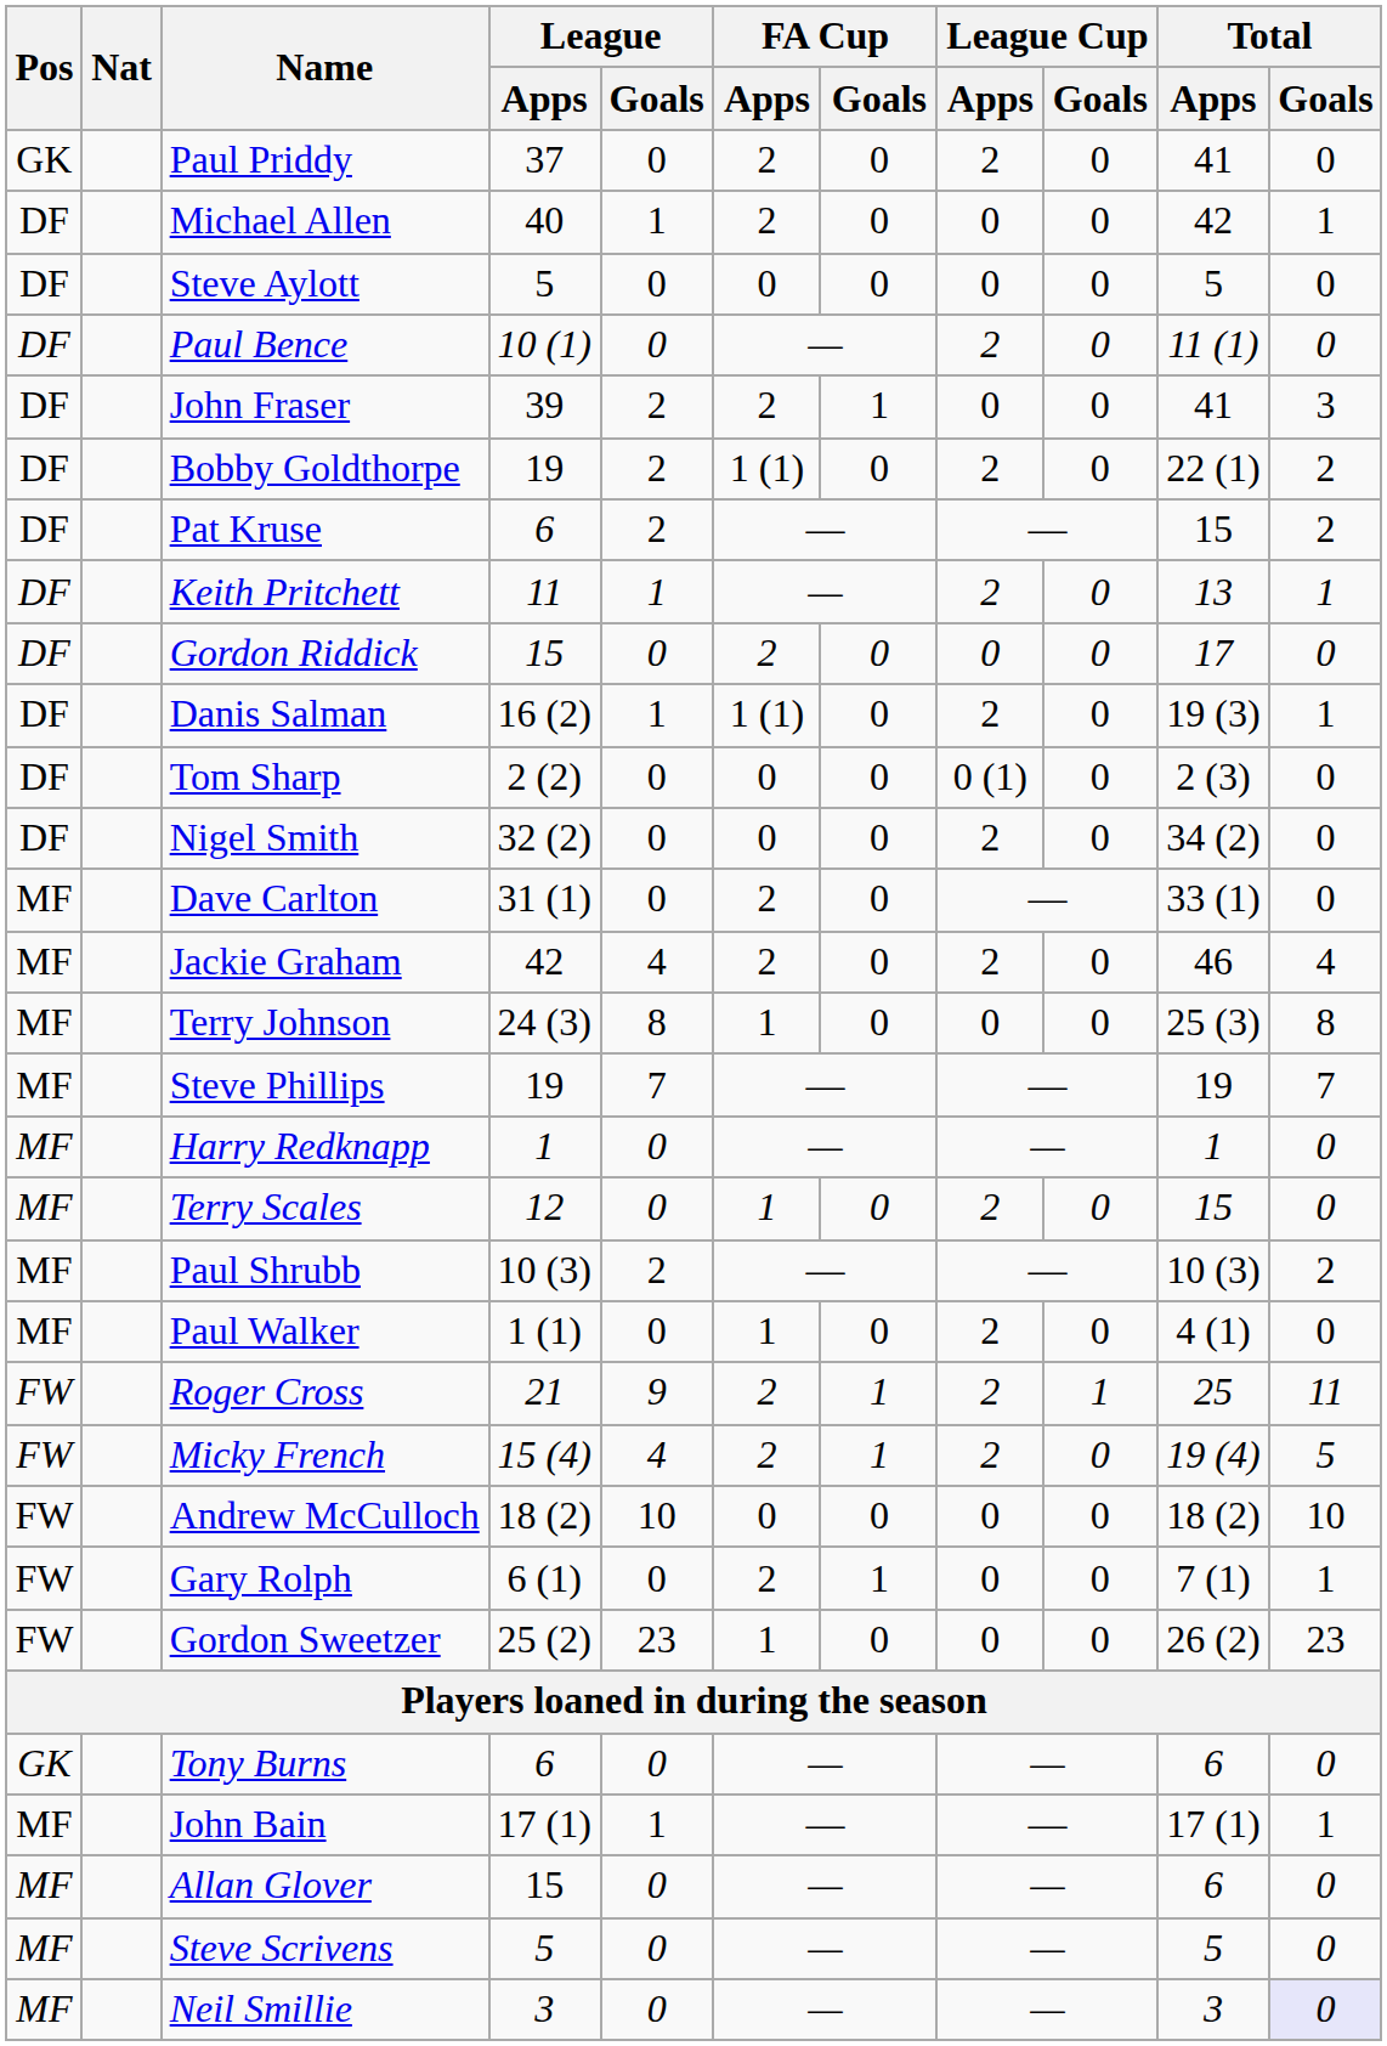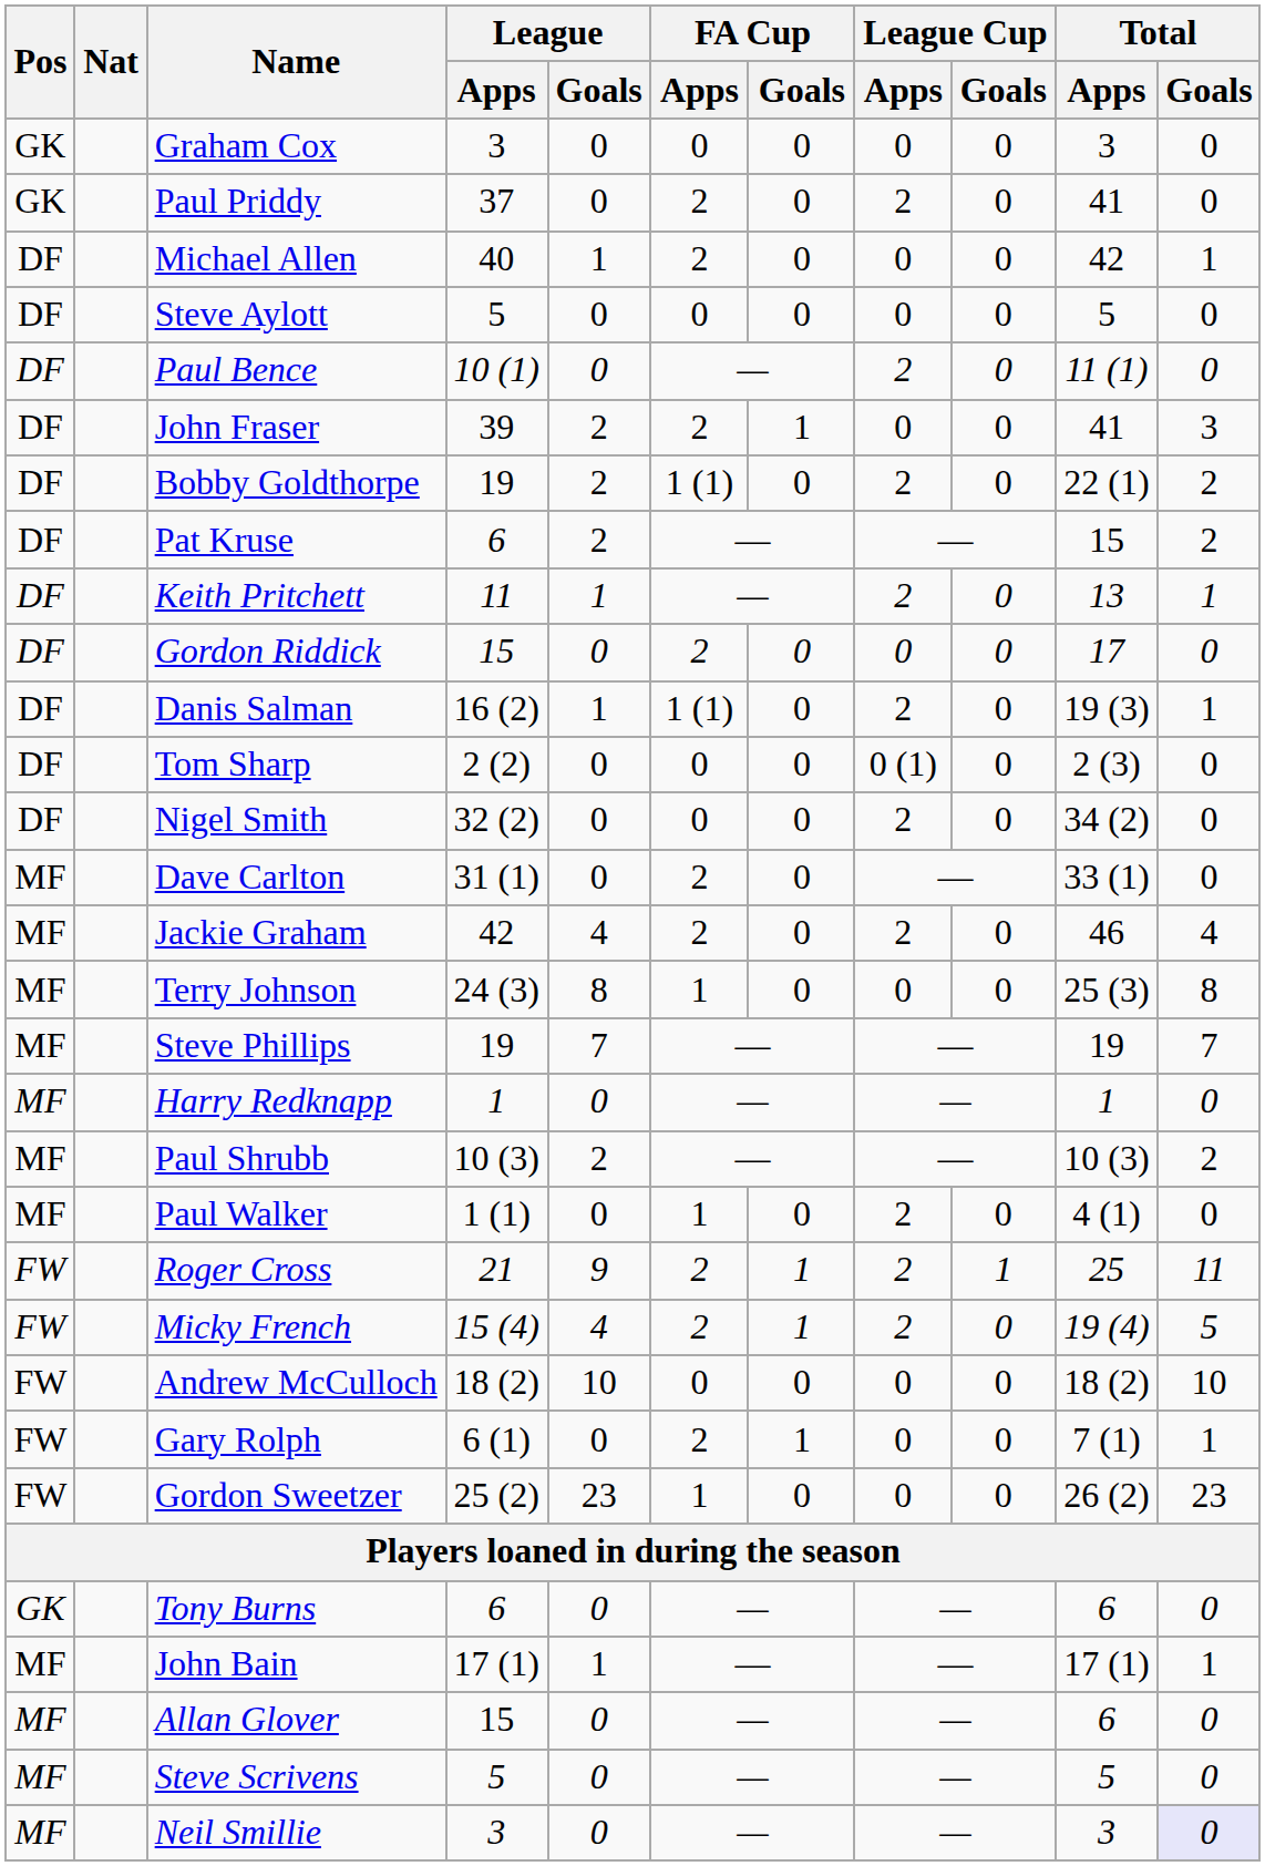+ row: GK | Graham Cox | 3 | 0 | 0 | 0 | 0 | 0 | 3 | 0
- row: MF | Terry Scales | 12 | 0 | 1 | 0 | 2 | 0 | 15 | 0
